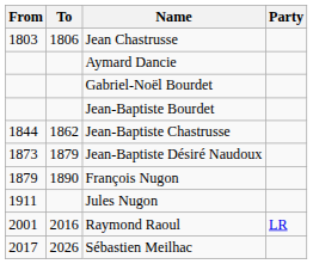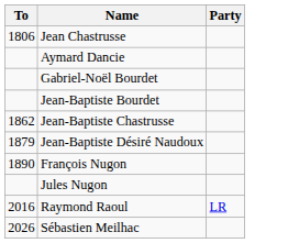- column: From | 1803 | 1844 | 1873 | 1879 | 1911 | 2001 | 2017
